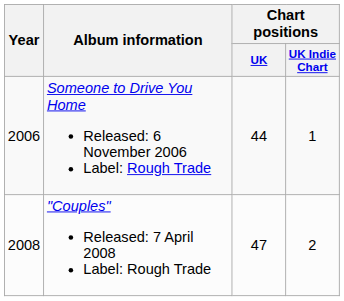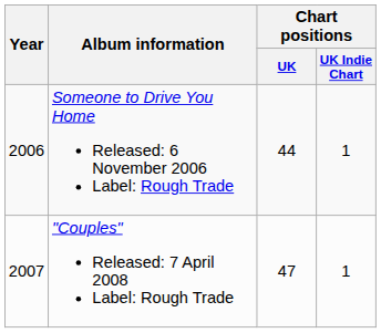"Couples" Released: 7 April 2008 Label: Rough Trade | Year: 2008 -> 2007
"Couples" Released: 7 April 2008 Label: Rough Trade | Chart positions / UK Indie Chart: 2 -> 1
